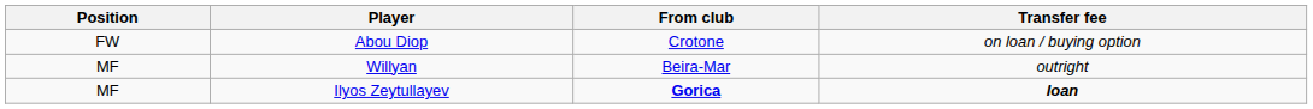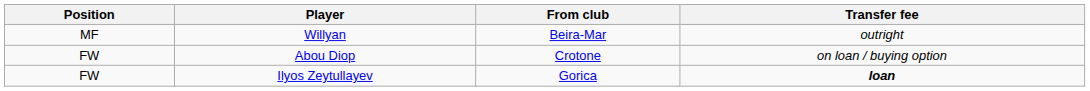rows swapped: Willyan <-> Abou Diop
Ilyos Zeytullayev | Position: MF -> FW
Ilyos Zeytullayev | From club: bold -> normal
